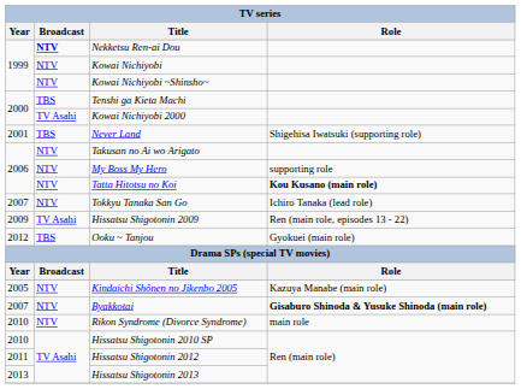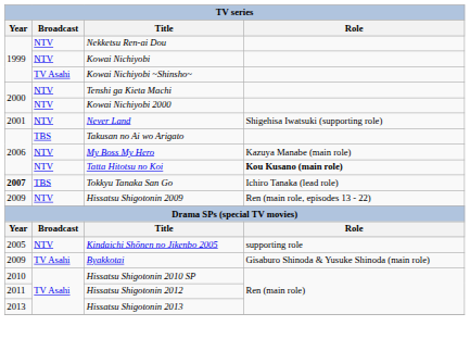Nekketsu Ren-ai Dou | Broadcast: bold -> normal
Kowai Nichiyobi ~Shinsho~ | Broadcast: NTV -> TV Asahi
Tenshi ga Kieta Machi | Broadcast: TBS -> NTV
Kowai Nichiyobi 2000 | Broadcast: TV Asahi -> NTV
Never Land | Broadcast: TBS -> NTV
Takusan no Ai wo Arigato | Broadcast: NTV -> TBS
My Boss My Hero | Role: supporting role -> Kazuya Manabe (main role)
Tokkyu Tanaka San Go | Year: normal -> bold
Tokkyu Tanaka San Go | Broadcast: NTV -> TBS
Hissatsu Shigotonin 2009 | Broadcast: TV Asahi -> NTV
- row: 2012 | TBS | Ooku ~ Tanjou | Gyokuei (main role)
Kindaichi Shōnen no Jikenbo 2005 | Role: Kazuya Manabe (main role) -> supporting role
Byakkotai | Year: 2007 -> 2009
Byakkotai | Broadcast: NTV -> TV Asahi
Byakkotai | Role: bold -> normal
- row: 2010 | NTV | Rikon Syndrome (Divorce Syndrome) | main role
